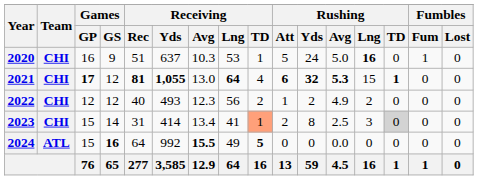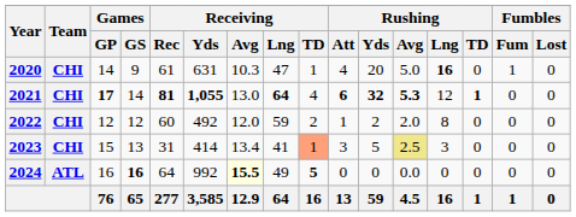2020 | Games / GP: 16 -> 14
2020 | Receiving / Rec: 51 -> 61
2020 | Receiving / Yds: 637 -> 631
2020 | Receiving / Lng: 53 -> 47
2020 | Rushing / Att: 5 -> 4
2020 | Rushing / Yds: 24 -> 20
2021 | Games / GS: 12 -> 14
2021 | Rushing / Lng: 15 -> 12
2022 | Receiving / Rec: 40 -> 60
2022 | Receiving / Yds: 493 -> 492
2022 | Receiving / Avg: 12.3 -> 12.0
2022 | Receiving / Lng: 56 -> 59
2022 | Rushing / Avg: 4.9 -> 2.0
2022 | Rushing / Lng: 2 -> 8
2023 | Games / GS: 14 -> 13
2023 | Rushing / Att: 2 -> 3
2023 | Rushing / Yds: 8 -> 5
2023 | Rushing / Avg: no background -> khaki background
2023 | Rushing / TD: lightgrey background -> no background
2024 | Games / GP: 15 -> 16
2024 | Receiving / Avg: no background -> lightyellow background
